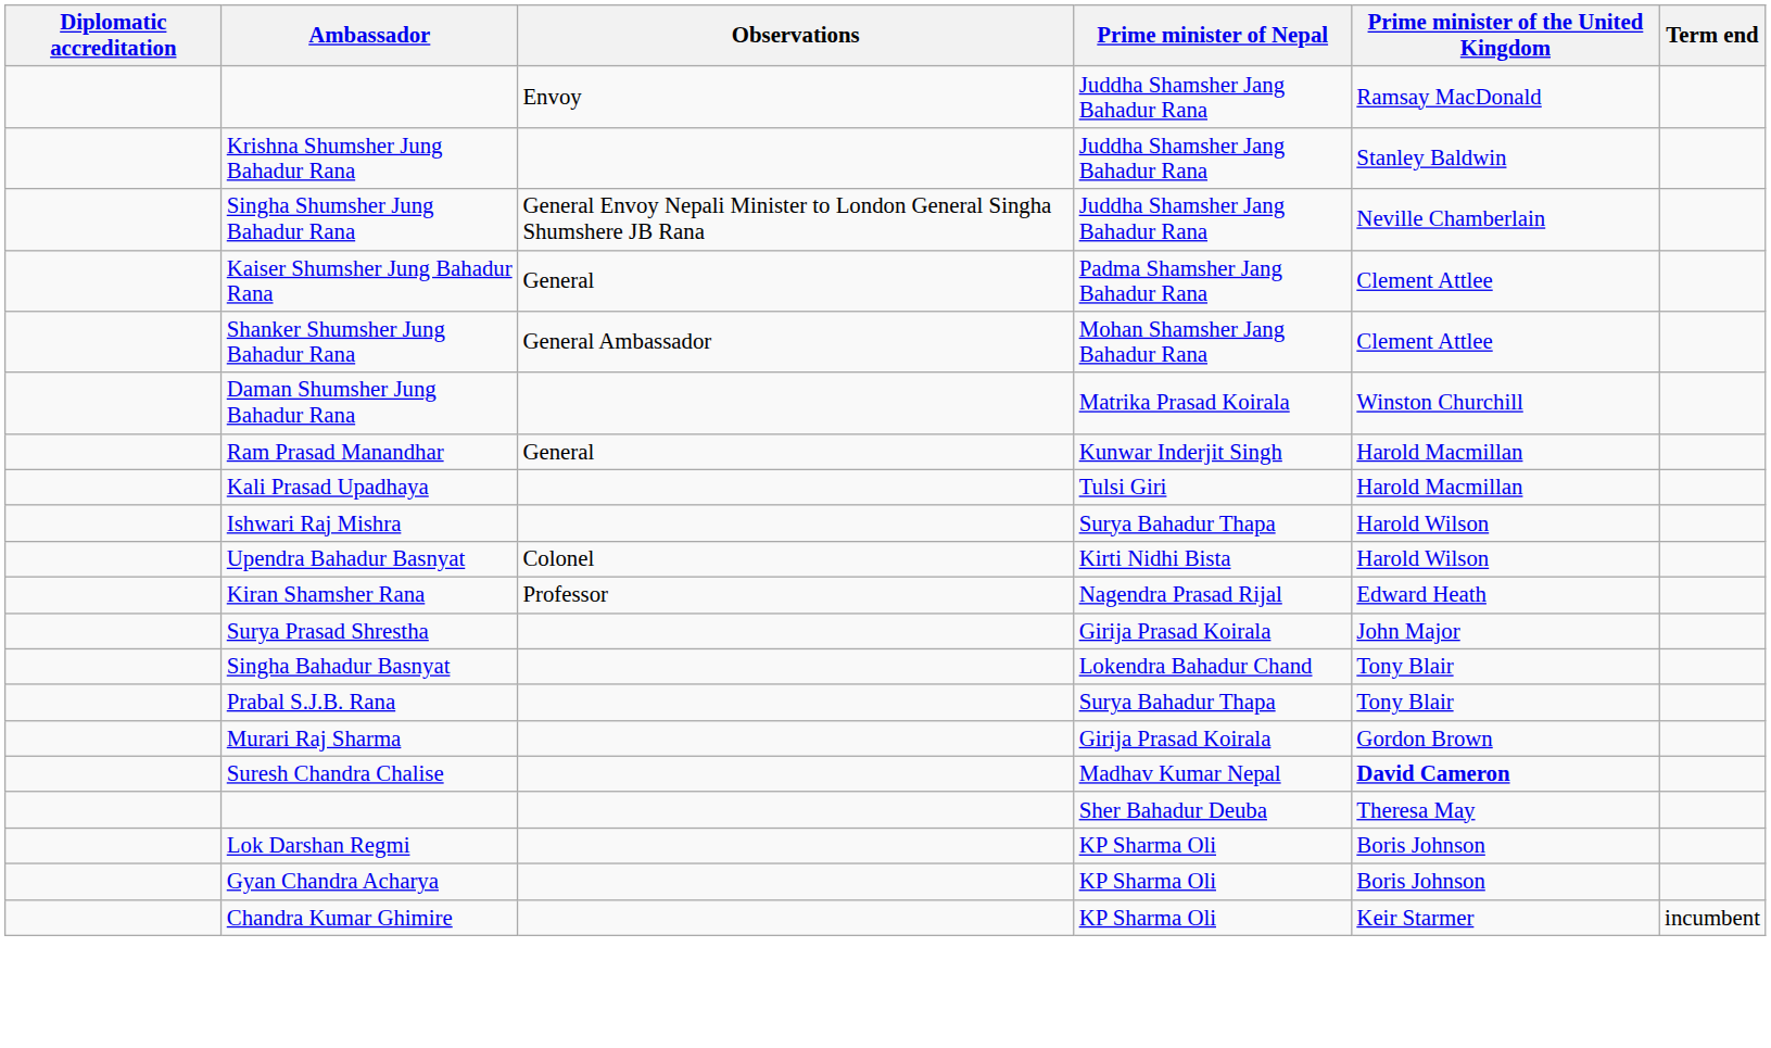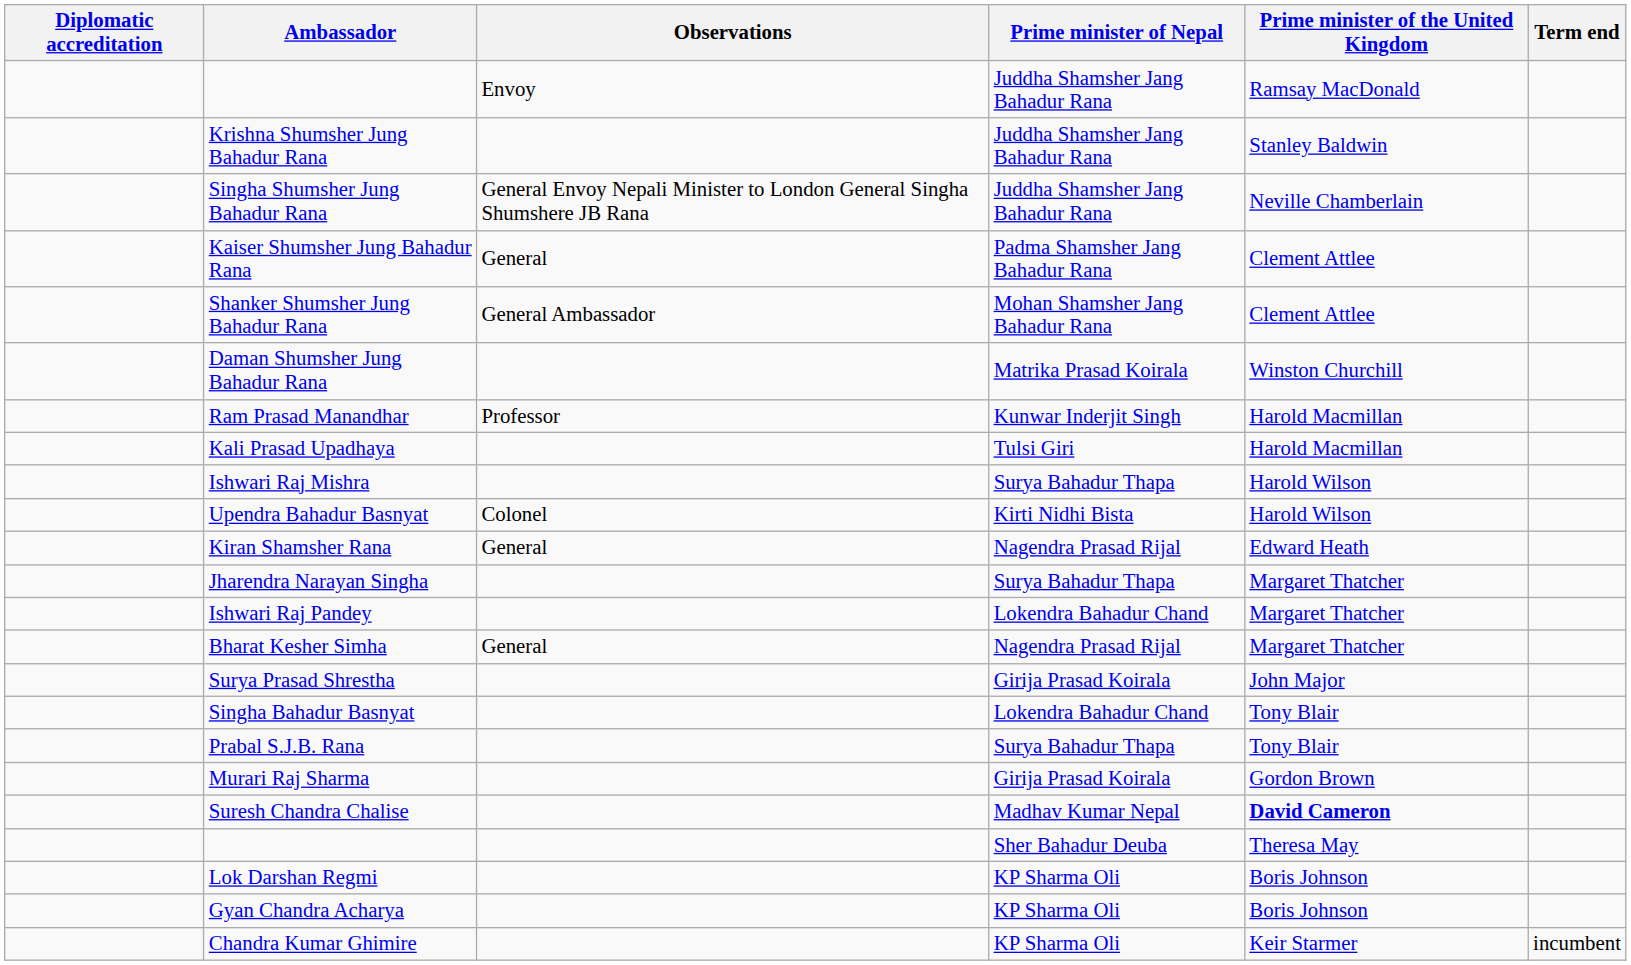Ram Prasad Manandhar | Observations: General -> Professor
Kiran Shamsher Rana | Observations: Professor -> General
+ row: Jharendra Narayan Singha | Surya Bahadur Thapa | Margaret Thatcher
+ row: Ishwari Raj Pandey | Lokendra Bahadur Chand | Margaret Thatcher
+ row: Bharat Kesher Simha | General | Nagendra Prasad Rijal | Margaret Thatcher
